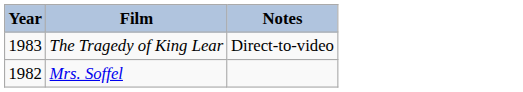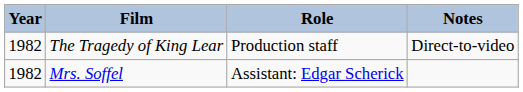+ column: Role | Production staff | Assistant: Edgar Scherick
The Tragedy of King Lear | Year: 1983 -> 1982
